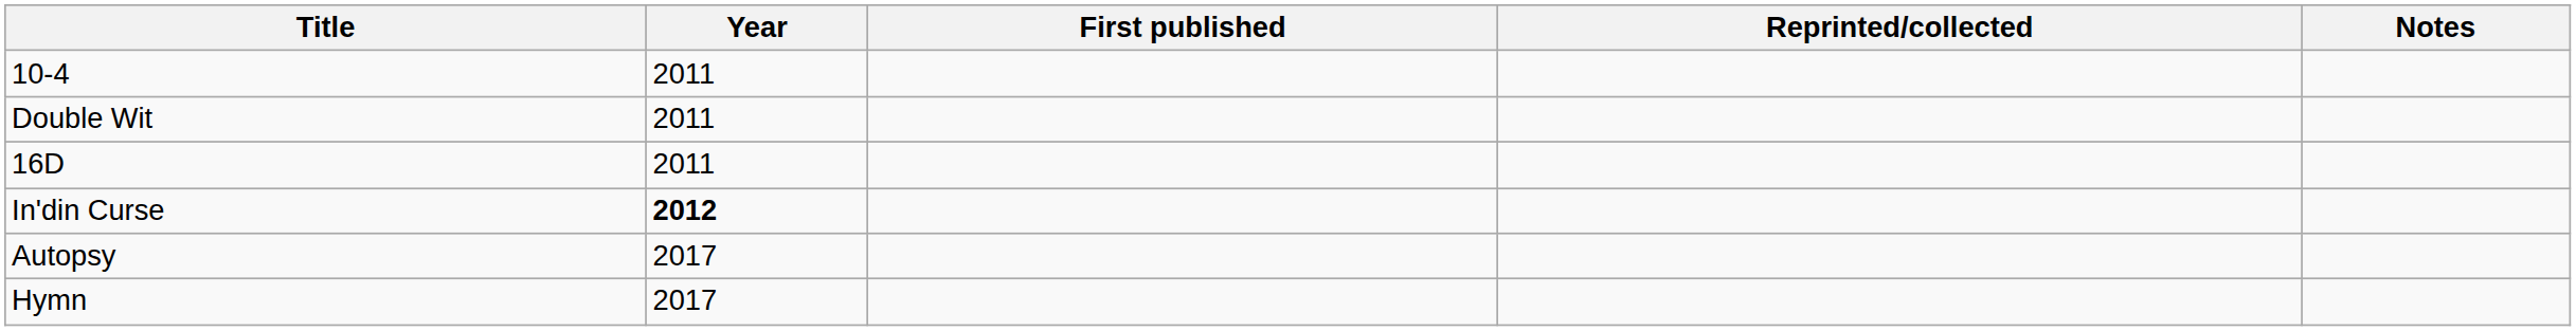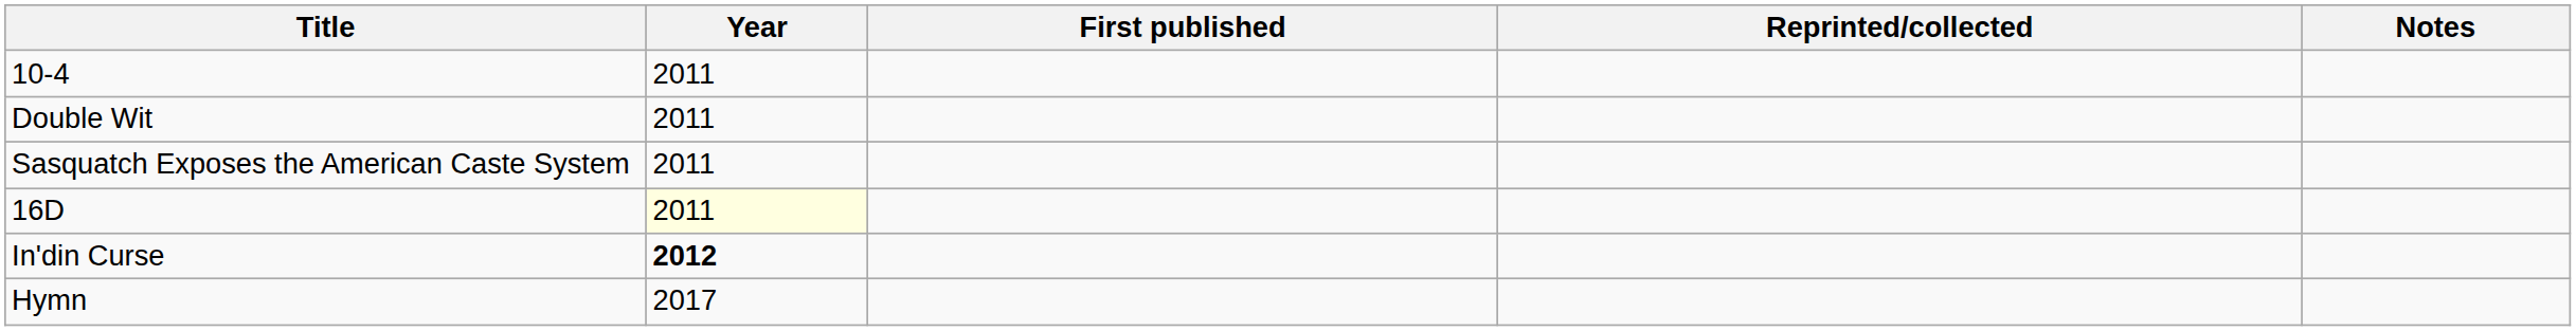+ row: Sasquatch Exposes the American Caste System | 2011
16D | Year: no background -> lightyellow background
- row: Autopsy | 2017
